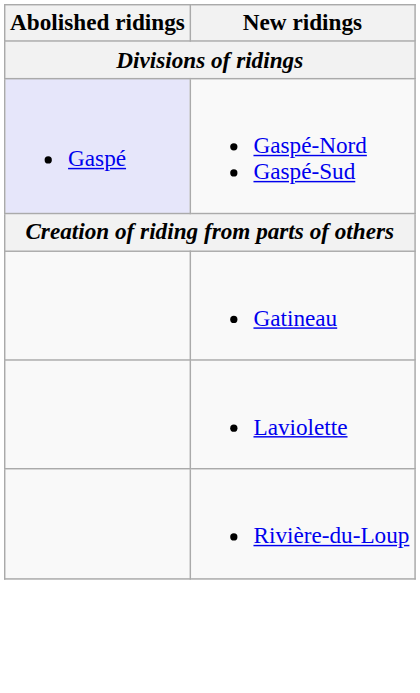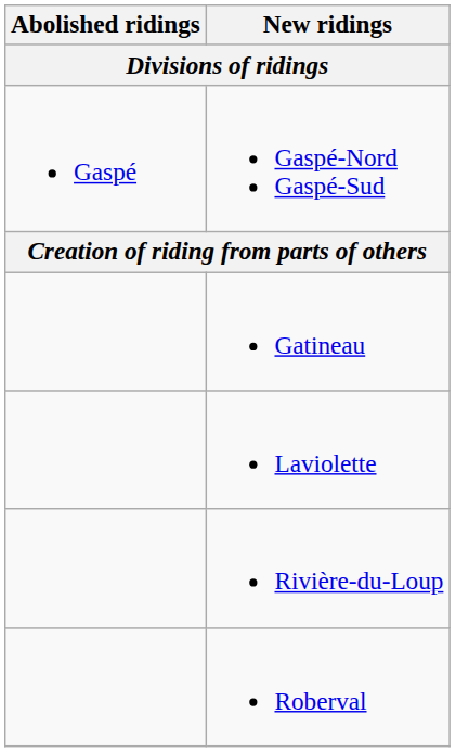Gaspé-Nord Gaspé-Sud | Abolished ridings: lavender background -> no background
+ row: Roberval
